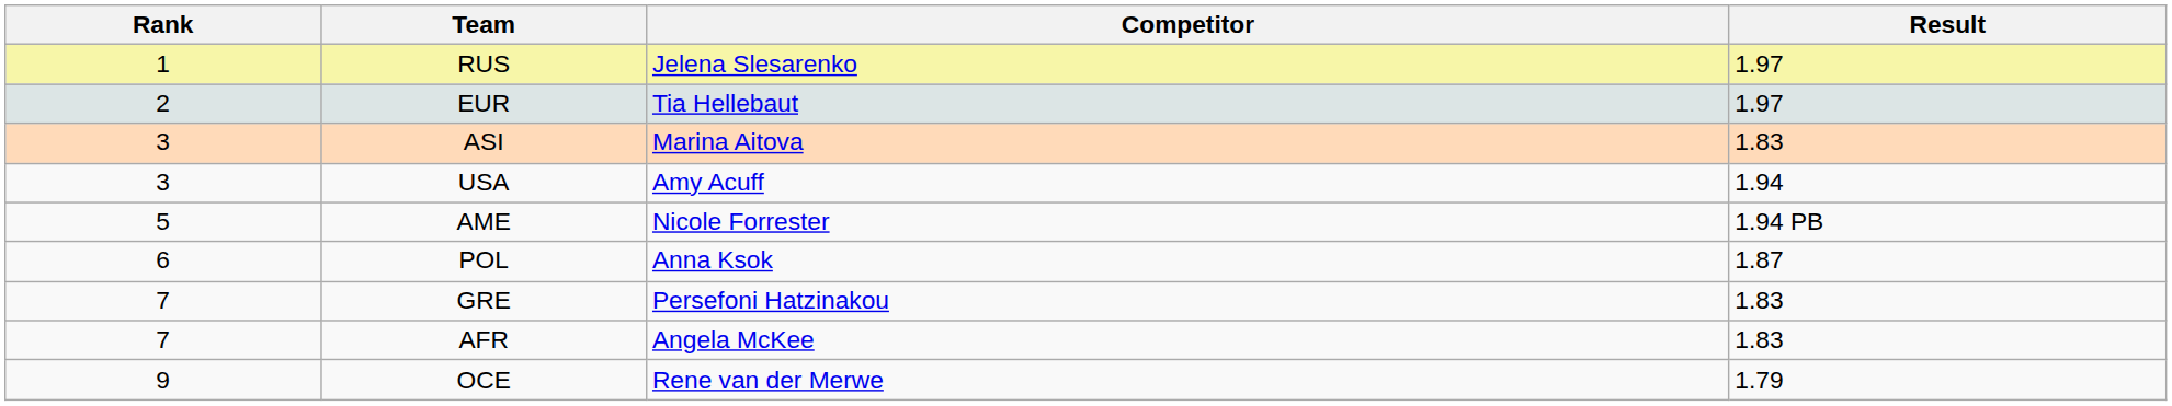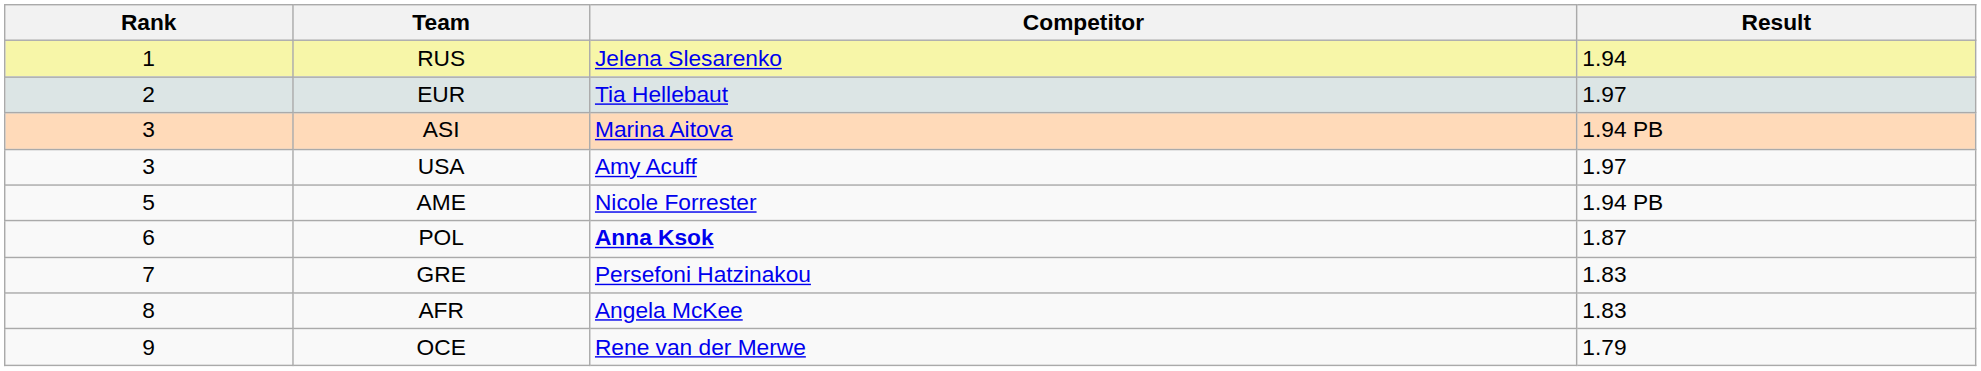RUS | Result: 1.97 -> 1.94
ASI | Result: 1.83 -> 1.94 PB
USA | Result: 1.94 -> 1.97
POL | Competitor: normal -> bold
AFR | Rank: 7 -> 8
